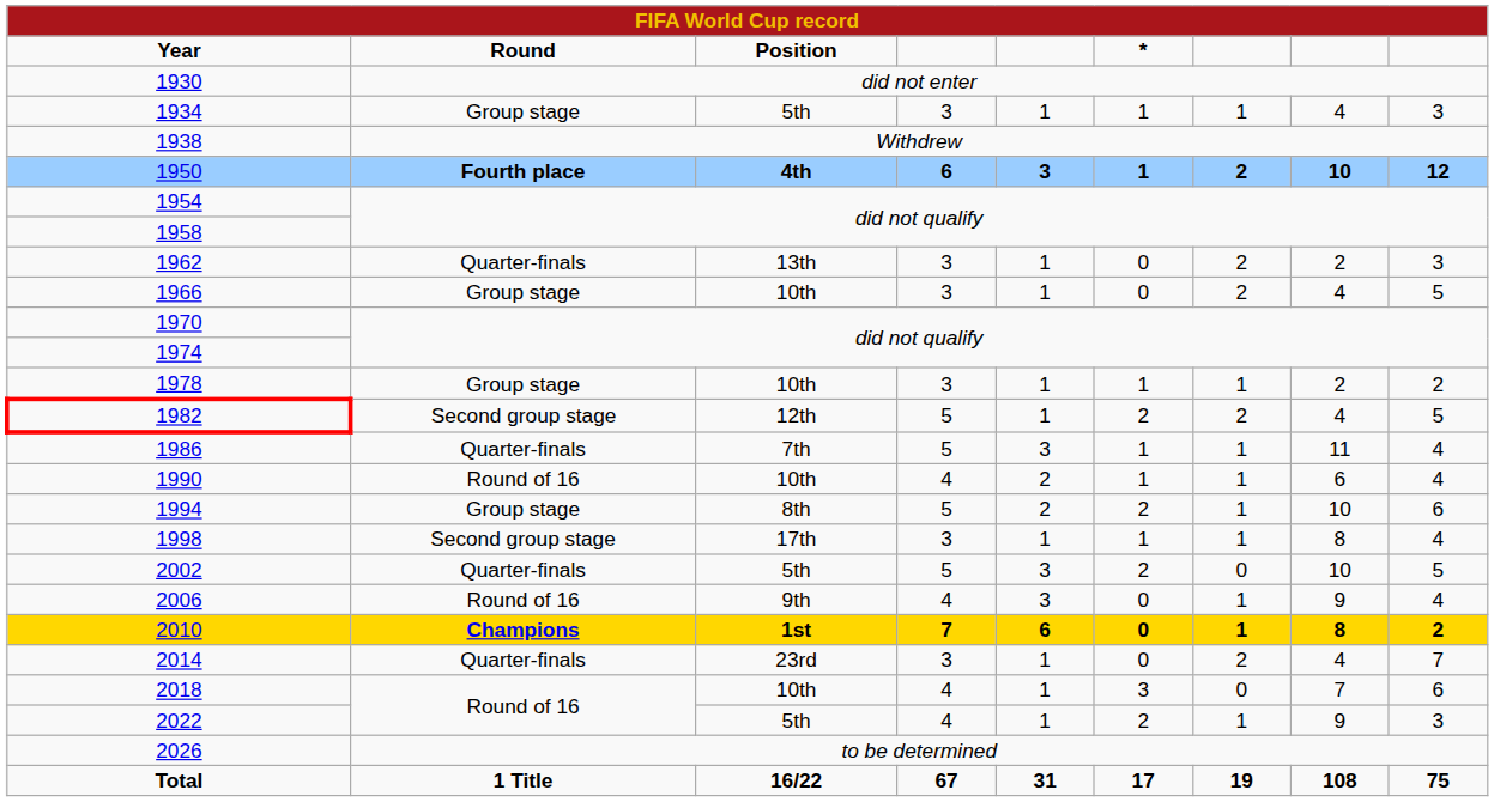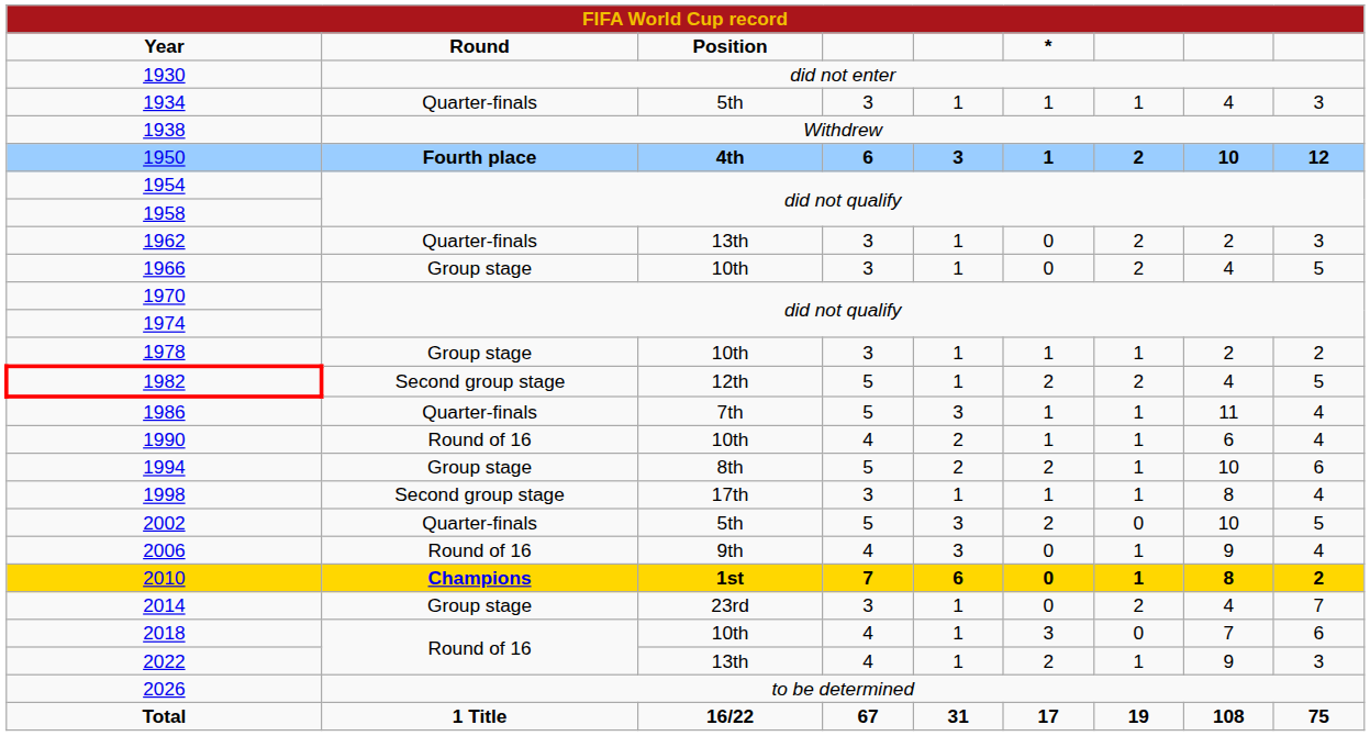1934 | Round: Group stage -> Quarter-finals
2014 | Round: Quarter-finals -> Group stage
2022 | Position: 5th -> 13th
